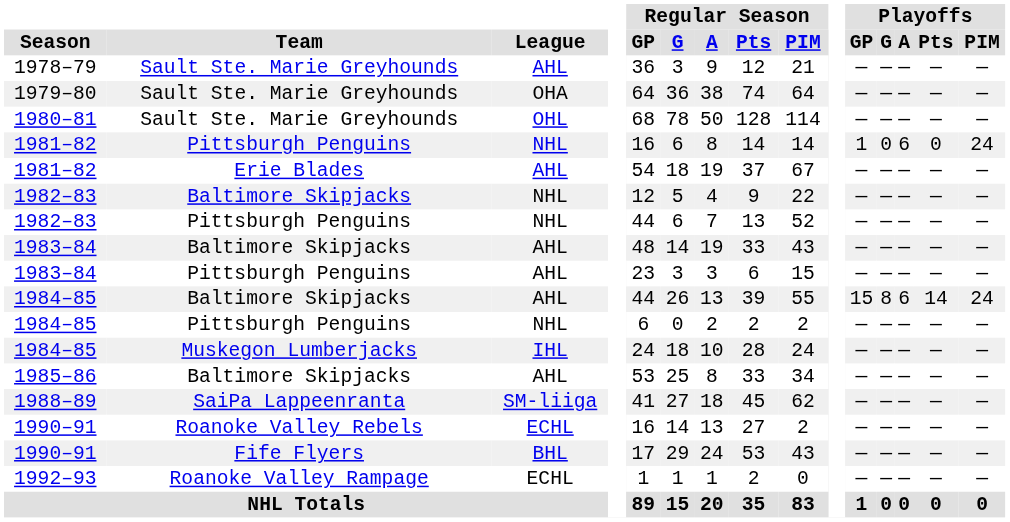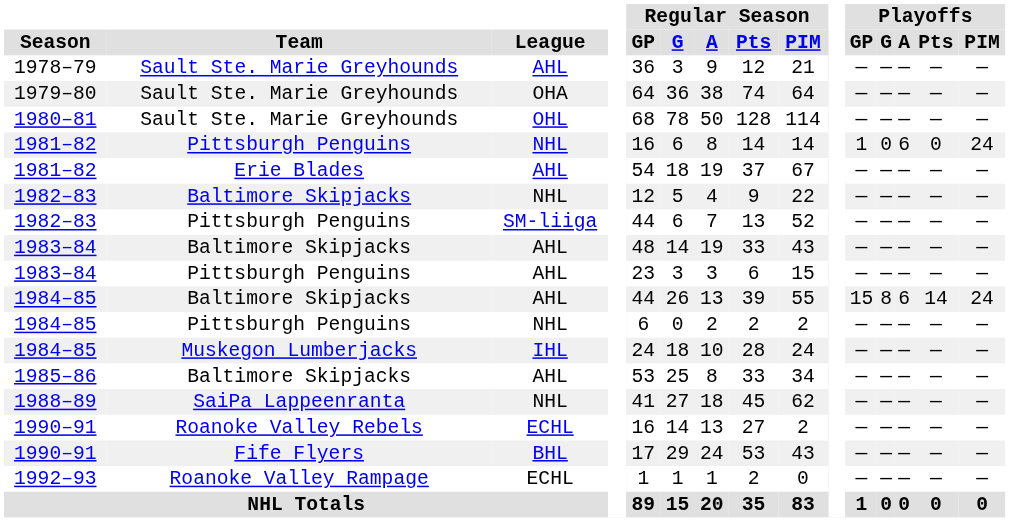1982–83 / Pittsburgh Penguins | League: NHL -> SM-liiga
1988–89 | League: SM-liiga -> NHL
